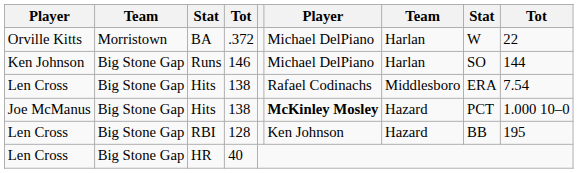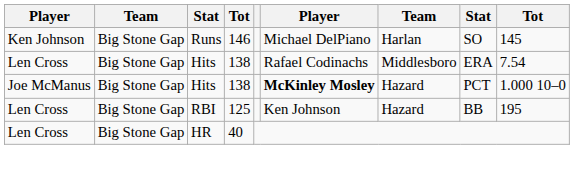- row: Orville Kitts | Morristown | BA | .372 | Michael DelPiano | Harlan | W | 22
Runs | column 9: 144 -> 145
RBI | column 4: 128 -> 125
